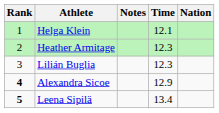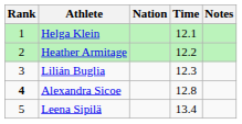columns swapped: Nation <-> Notes
Heather Armitage | Time: 12.3 -> 12.2
Alexandra Sicoe | Time: 12.9 -> 12.8
Leena Sipilä | Rank: bold -> normal
